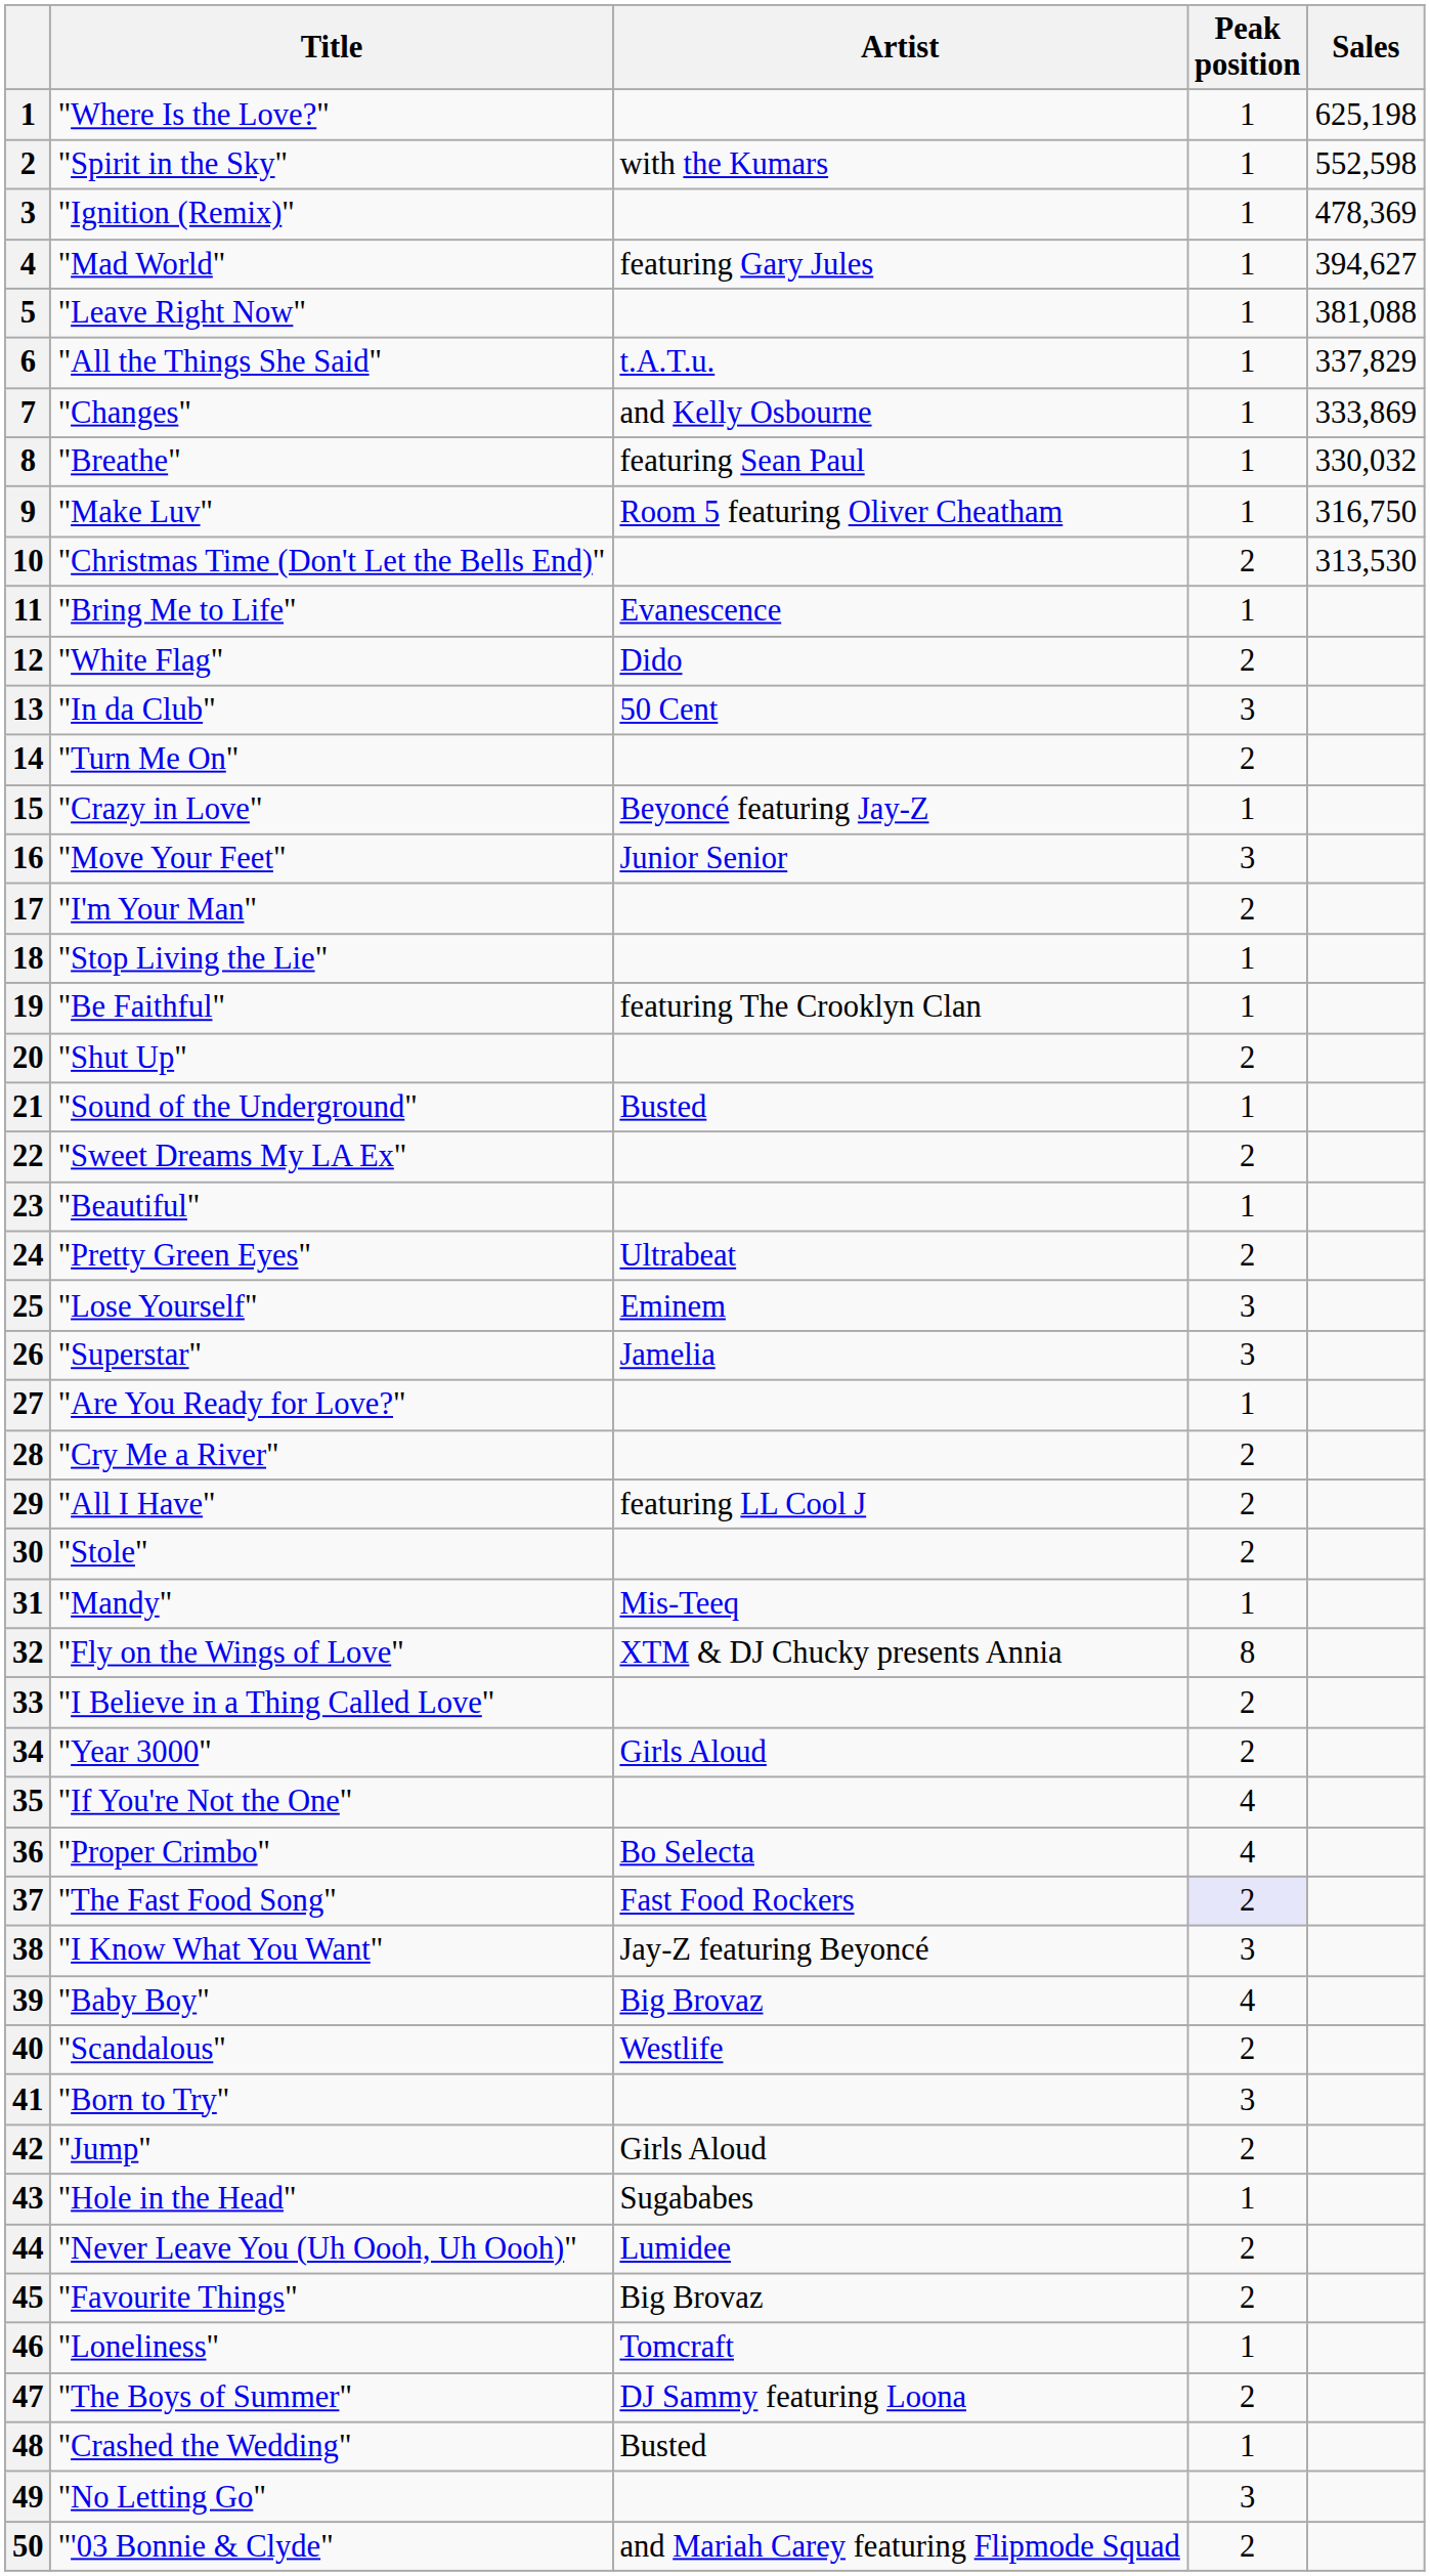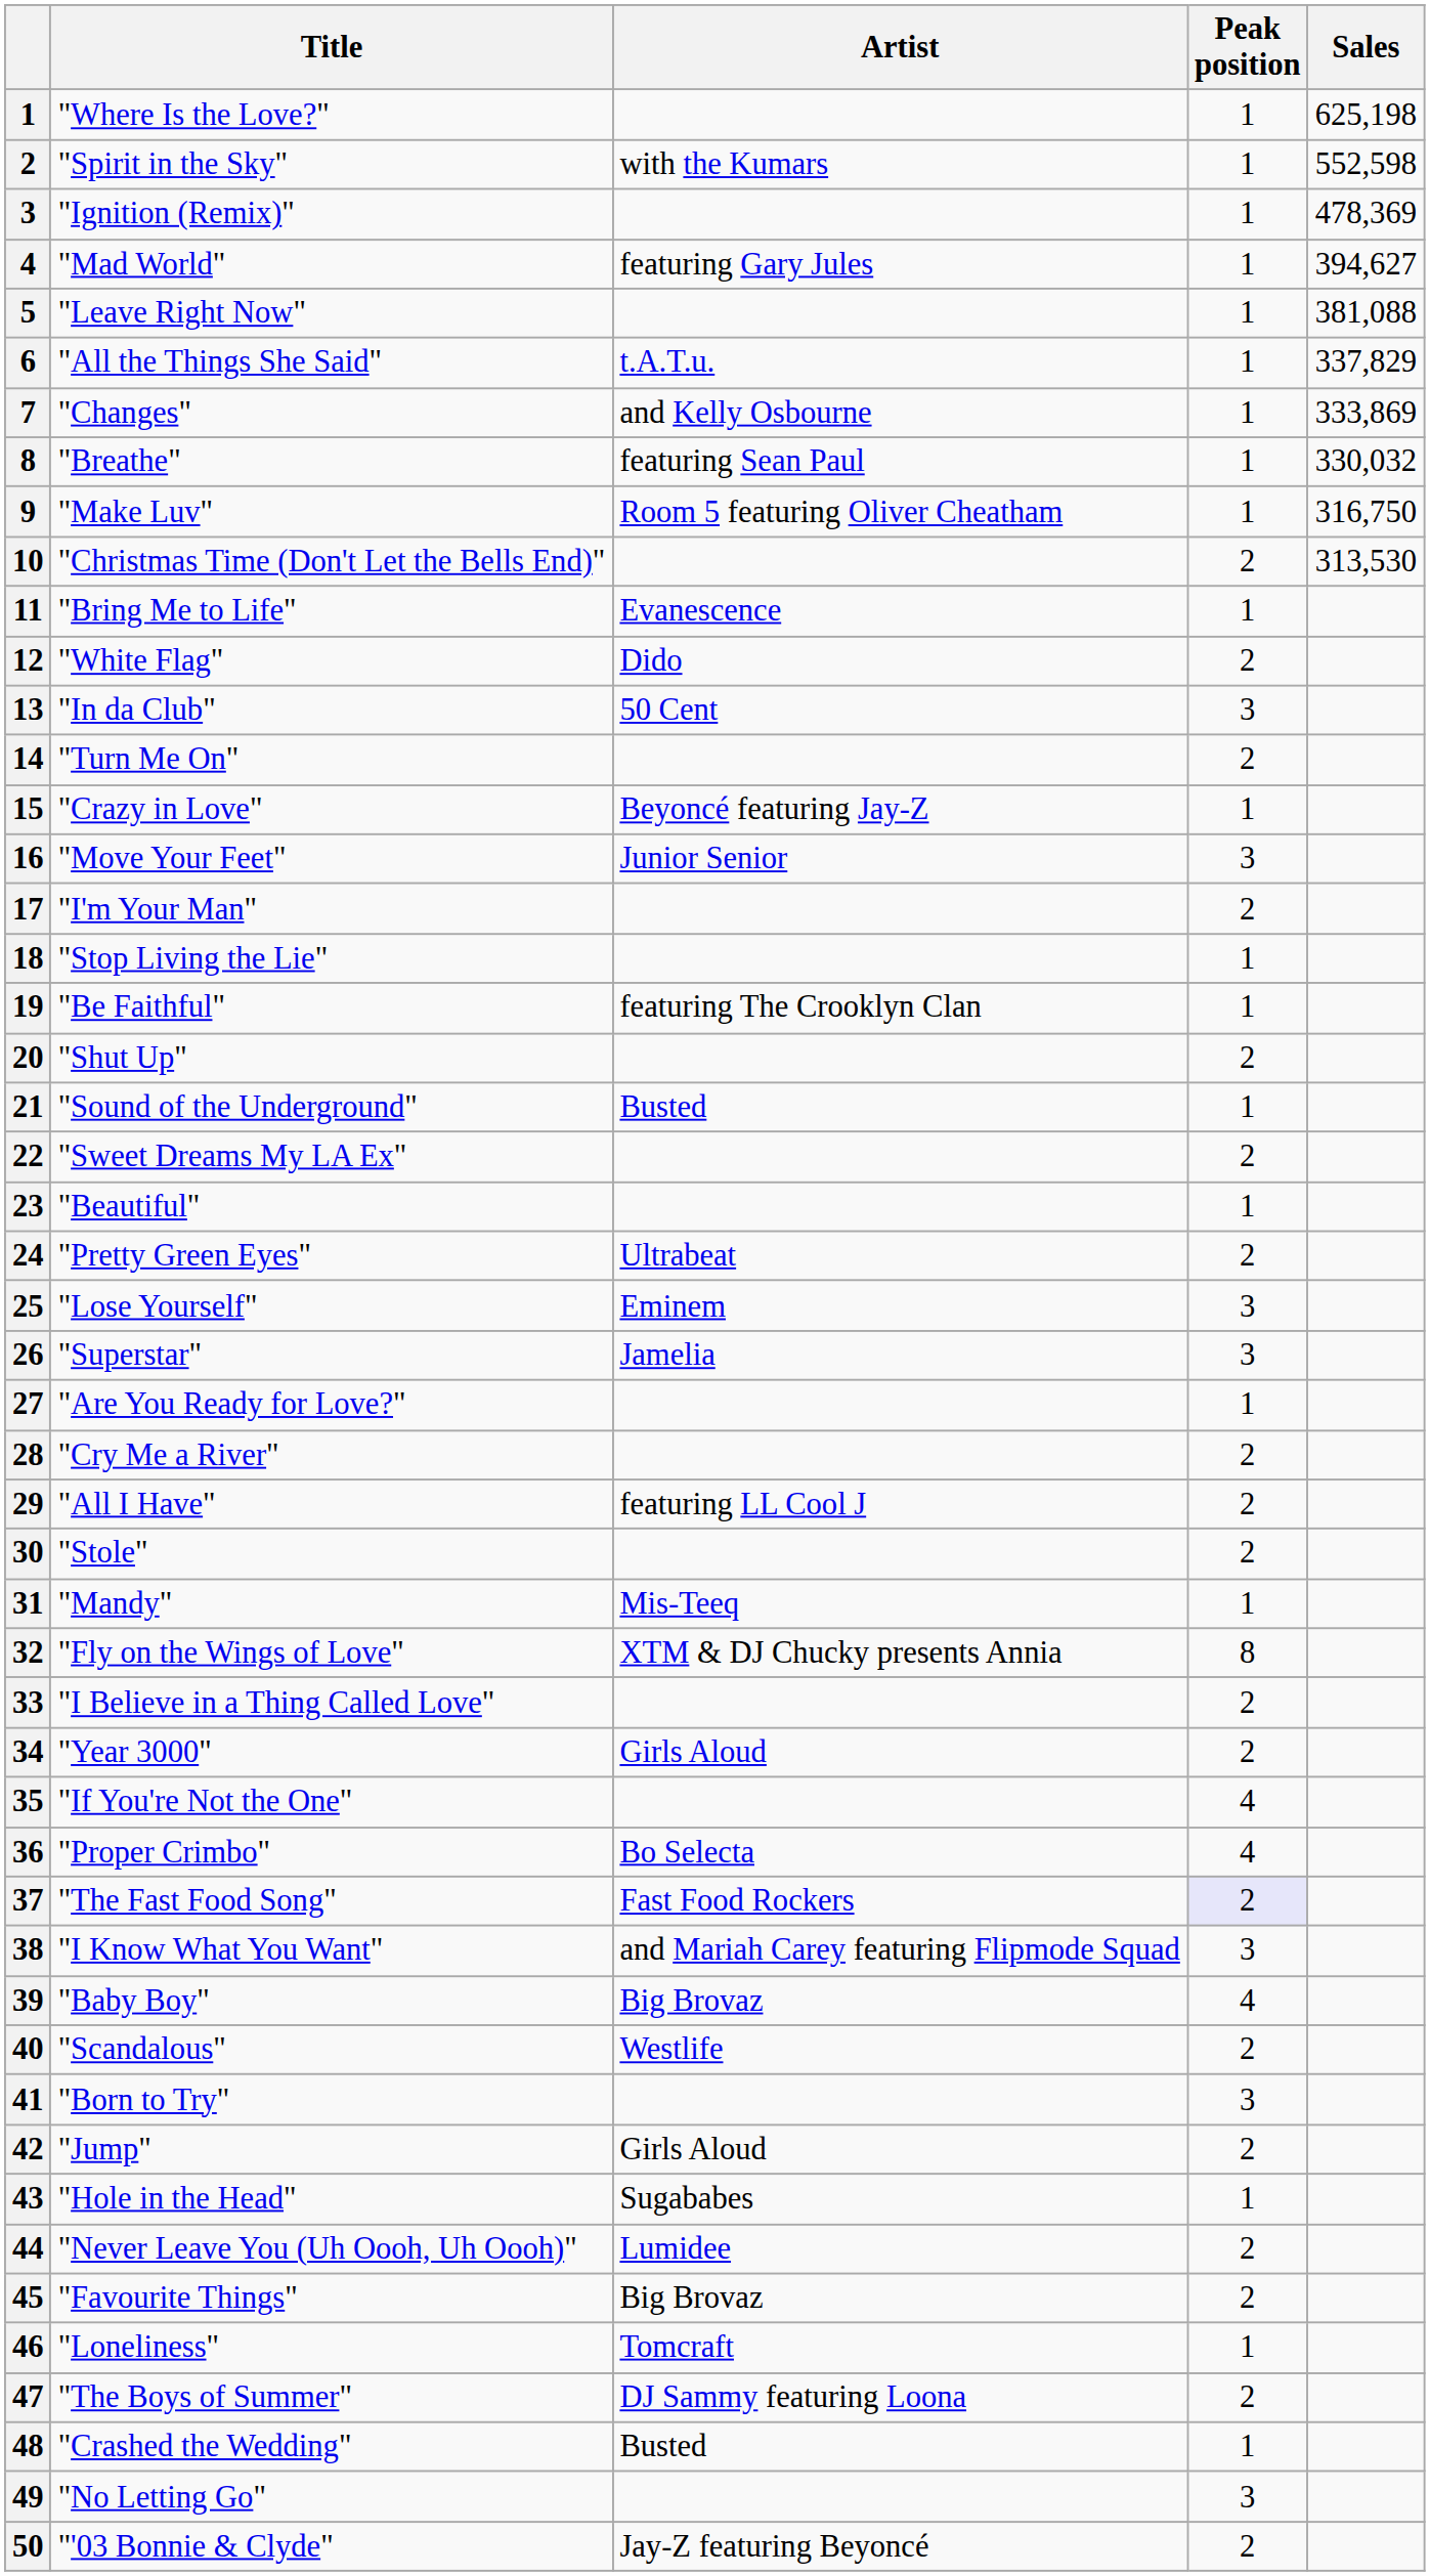"I Know What You Want" | Artist: Jay-Z featuring Beyoncé -> and Mariah Carey featuring Flipmode Squad
"'03 Bonnie & Clyde" | Artist: and Mariah Carey featuring Flipmode Squad -> Jay-Z featuring Beyoncé
